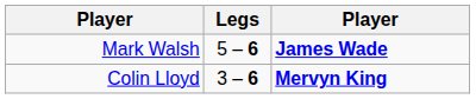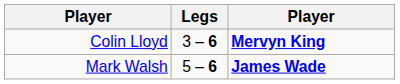rows swapped: Colin Lloyd <-> Mark Walsh
